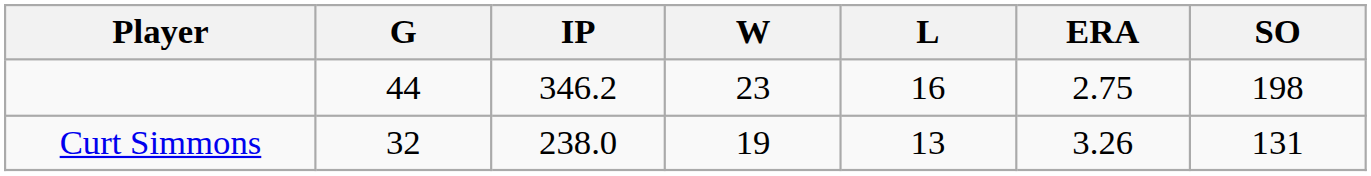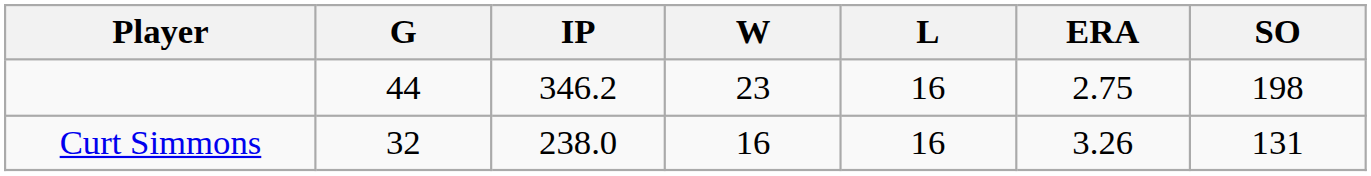Curt Simmons | W: 19 -> 16
Curt Simmons | L: 13 -> 16
